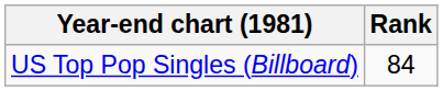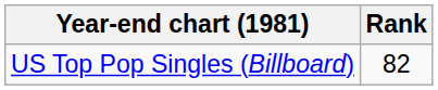US Top Pop Singles (Billboard) | Rank: 84 -> 82
